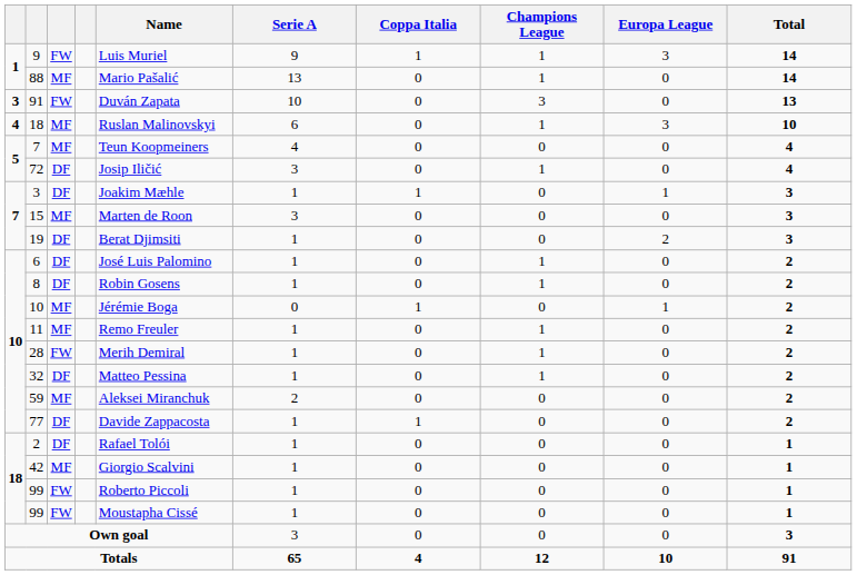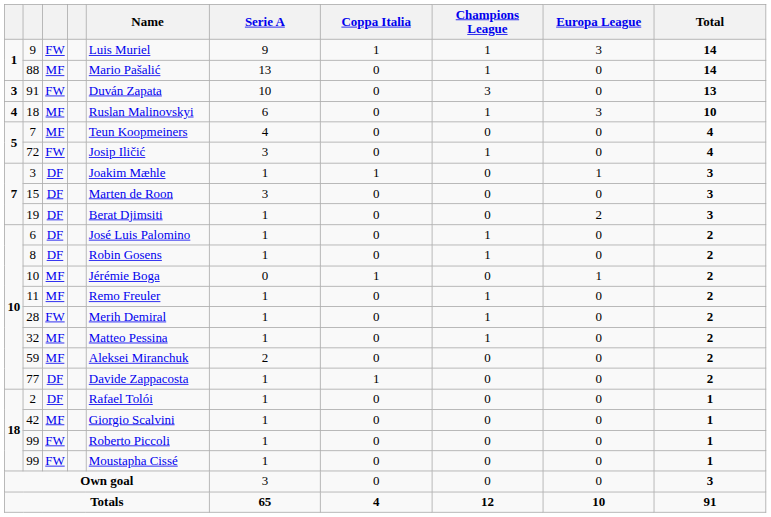72 | column 3: DF -> FW
15 | column 3: MF -> DF
32 | column 3: DF -> MF
